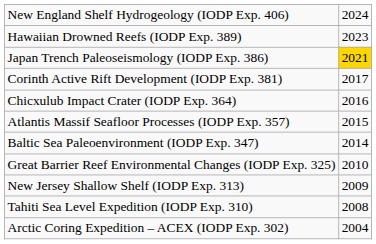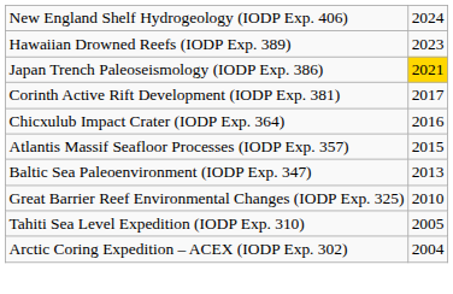Baltic Sea Paleoenvironment (IODP Exp. 347) | column 2: 2014 -> 2013
- row: New Jersey Shallow Shelf (IODP Exp. 313) | 2009
Tahiti Sea Level Expedition (IODP Exp. 310) | column 2: 2008 -> 2005
